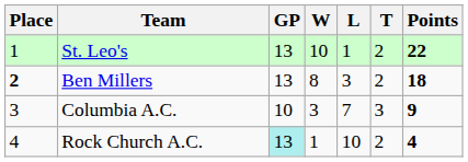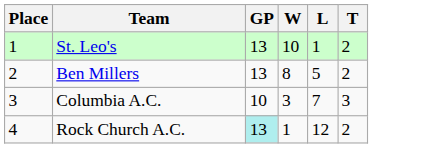- column: Points | 22 | 18 | 9 | 4
Ben Millers | Place: bold -> normal
Ben Millers | L: 3 -> 5
Rock Church A.C. | L: 10 -> 12
